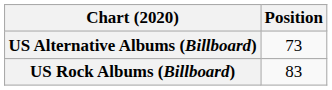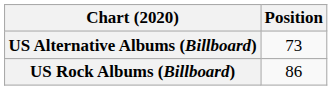US Rock Albums (Billboard) | Position: 83 -> 86
